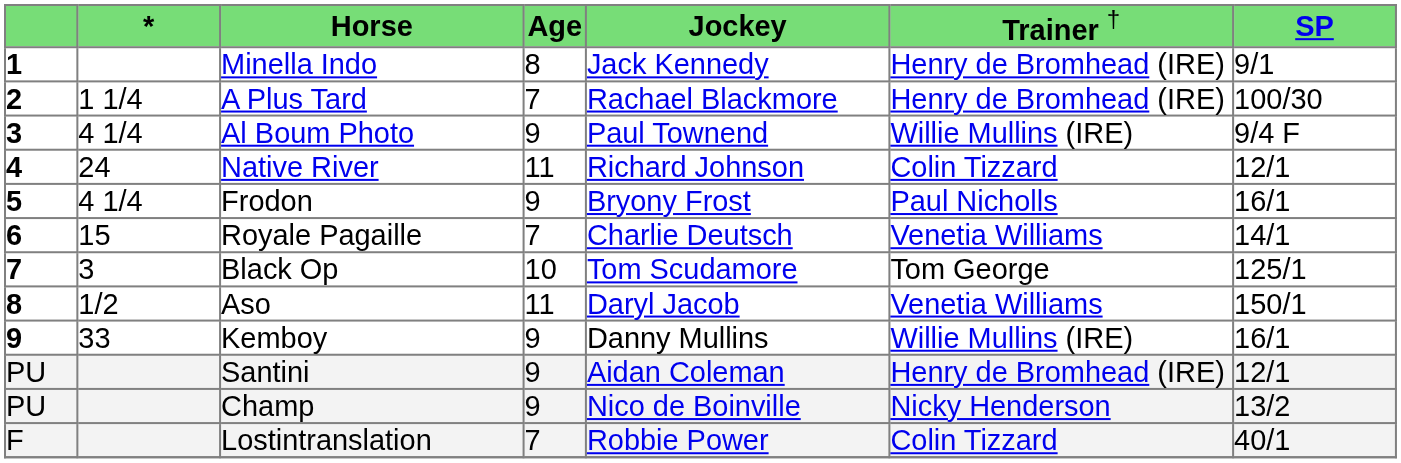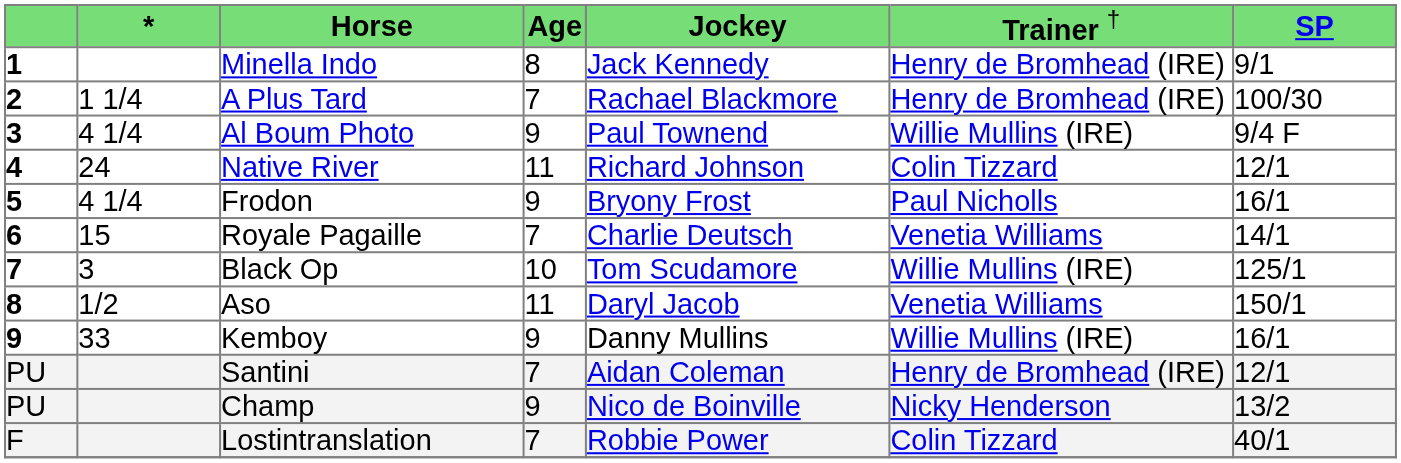Black Op | column 6: Tom George -> Willie Mullins (IRE)
Santini | column 4: 9 -> 7
